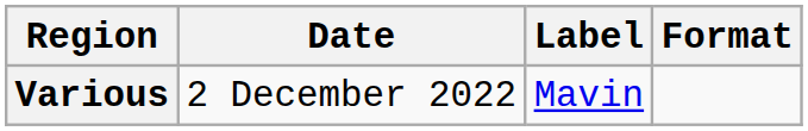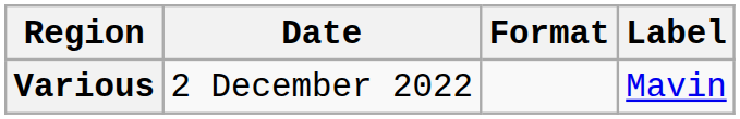columns swapped: Format <-> Label
